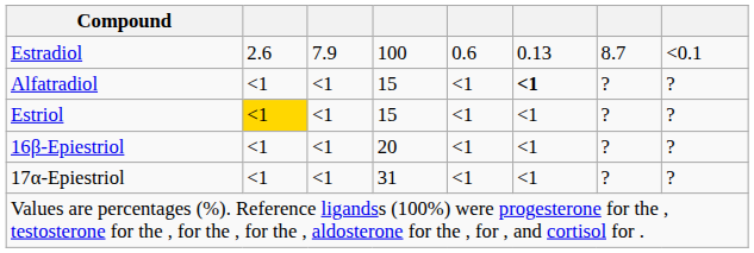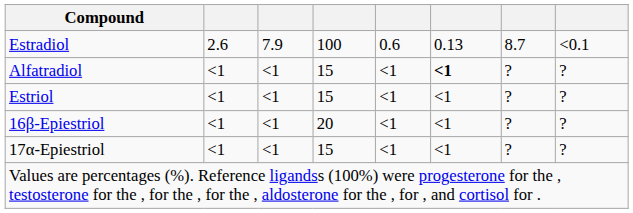Estriol | column 2: gold background -> no background
17α-Epiestriol | column 4: 31 -> 15
